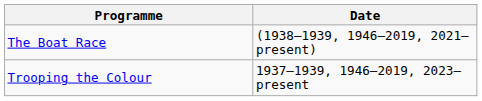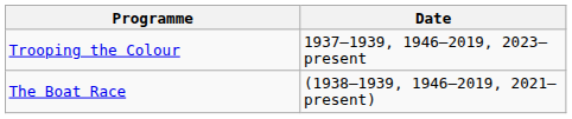rows swapped: Trooping the Colour <-> The Boat Race
